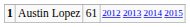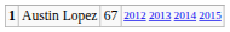Austin Lopez | column 3: 61 -> 67
